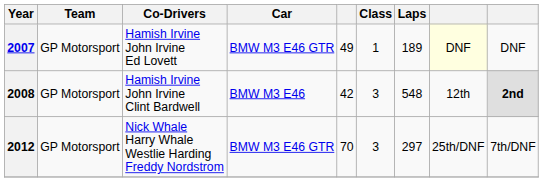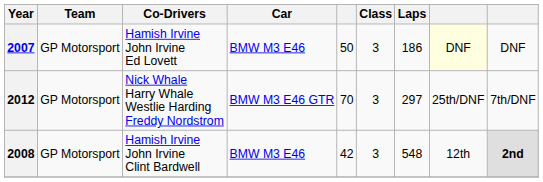2007 | Car: BMW M3 E46 GTR -> BMW M3 E46
2007 | column 5: 49 -> 50
2007 | Class: 1 -> 3
2007 | Laps: 189 -> 186
rows swapped: 2008 <-> 2012
